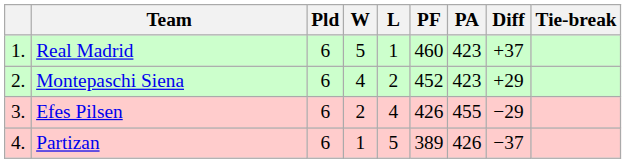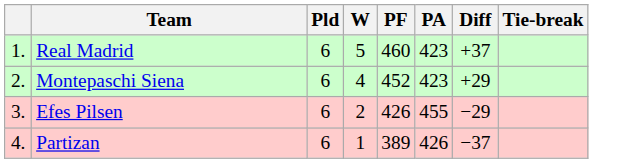- column: L | 1 | 2 | 4 | 5
